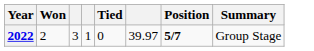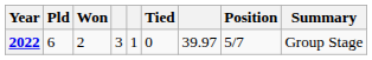+ column: Pld | 6
2022 | Position: bold -> normal
